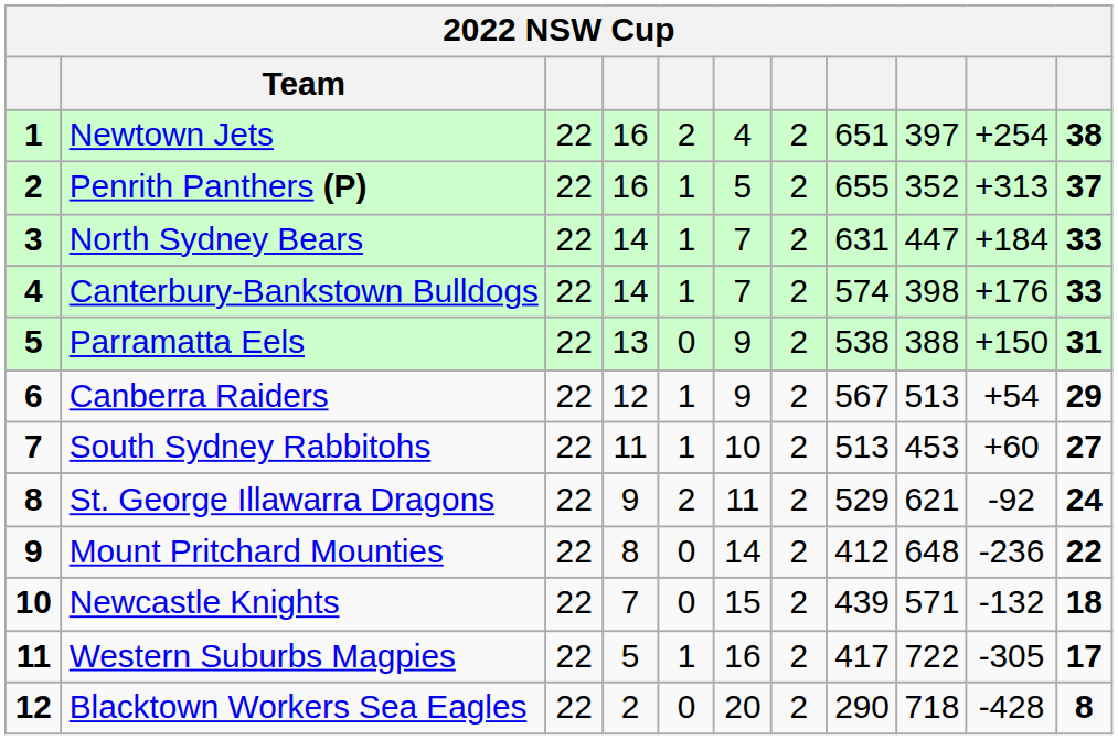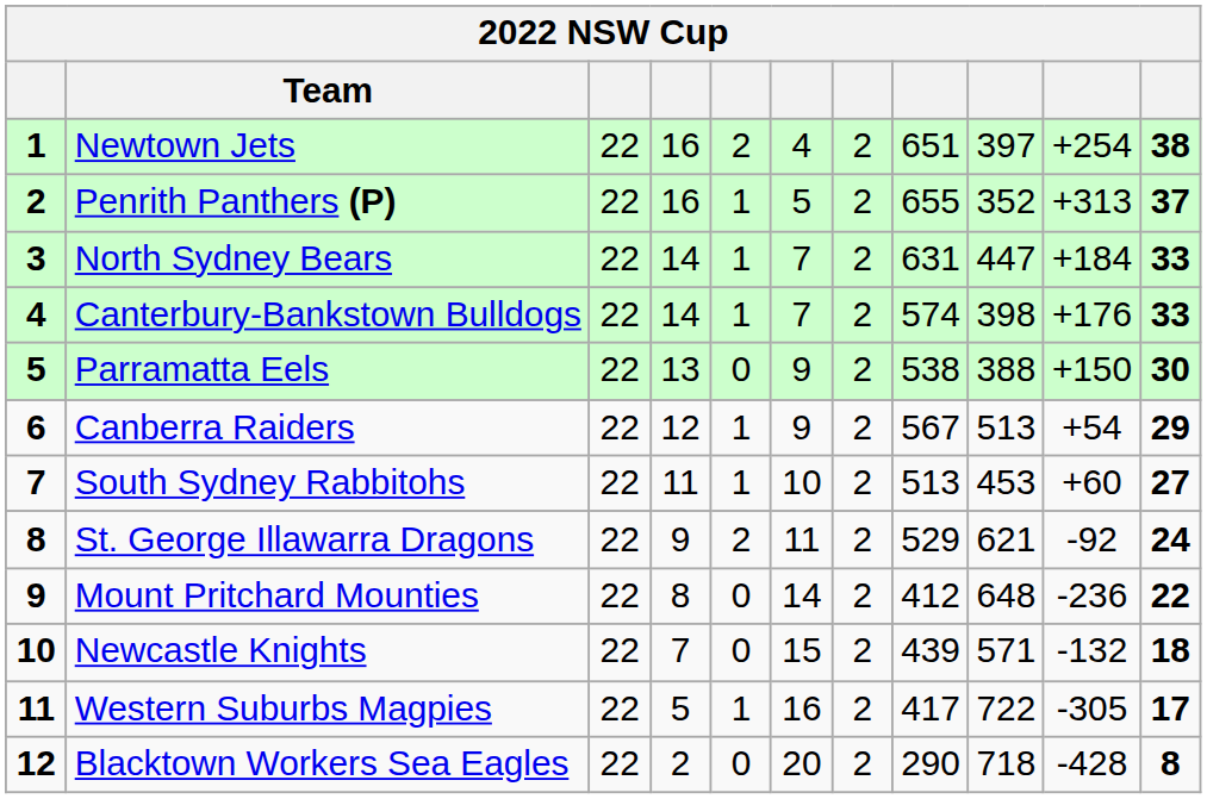Parramatta Eels | column 11: 31 -> 30
